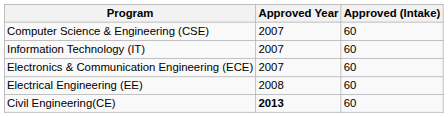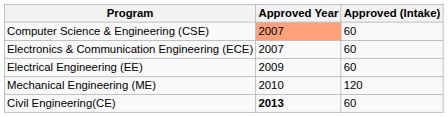Computer Science & Engineering (CSE) | Approved Year: no background -> lightsalmon background
- row: Information Technology (IT) | 2007 | 60
Electrical Engineering (EE) | Approved Year: 2008 -> 2009
+ row: Mechanical Engineering (ME) | 2010 | 120
